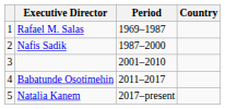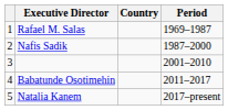columns swapped: Country <-> Period
